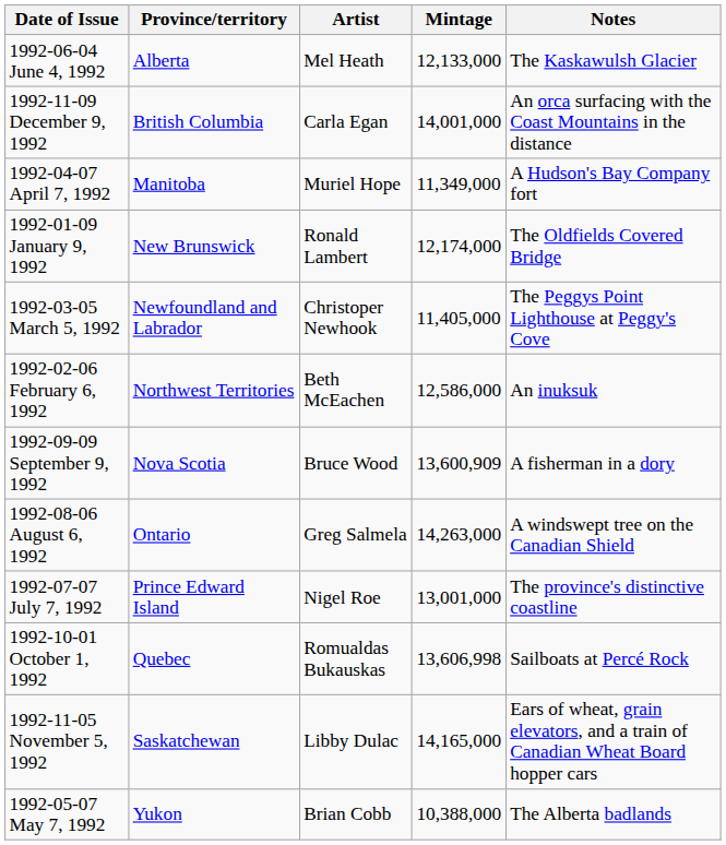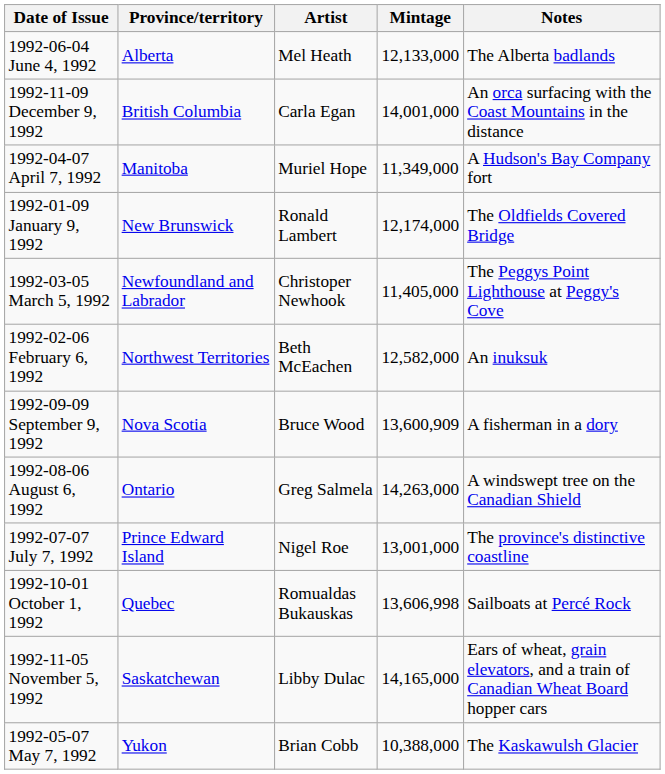1992-06-04 June 4, 1992 | Notes: The Kaskawulsh Glacier -> The Alberta badlands
1992-02-06 February 6, 1992 | Mintage: 12,586,000 -> 12,582,000
1992-05-07 May 7, 1992 | Notes: The Alberta badlands -> The Kaskawulsh Glacier
